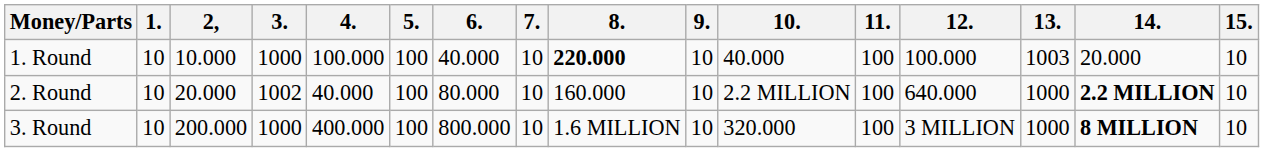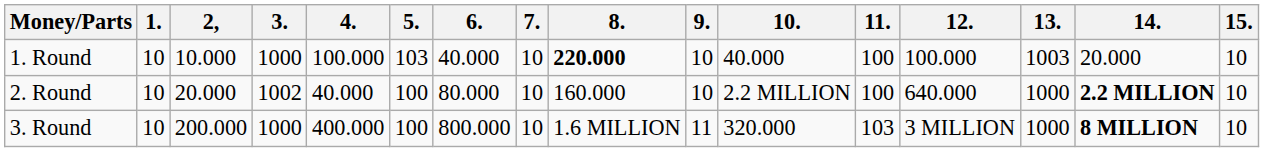1. Round | 5.: 100 -> 103
3. Round | 9.: 10 -> 11
3. Round | 11.: 100 -> 103
